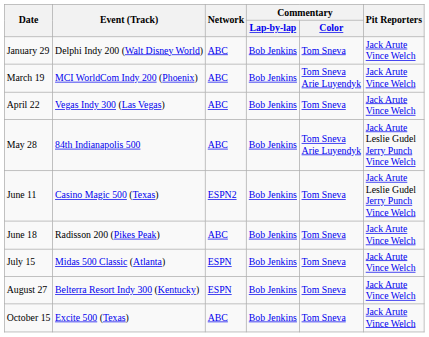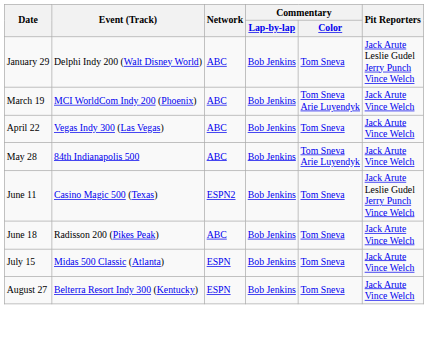January 29 | Pit Reporters: Jack Arute Vince Welch -> Jack Arute Leslie Gudel Jerry Punch Vince Welch
May 28 | Pit Reporters: Jack Arute Leslie Gudel Jerry Punch Vince Welch -> Jack Arute Vince Welch
- row: October 15 | Excite 500 (Texas) | ABC | Bob Jenkins | Tom Sneva | Jack Arute Vince Welch
